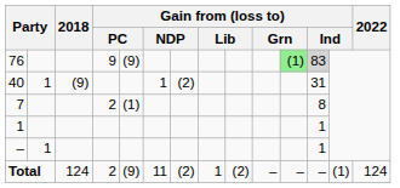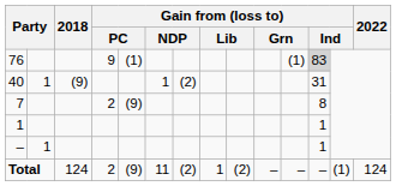76 | column 5: (9) -> (1)
76 | column 11: lightgreen background -> no background
7 | column 5: (1) -> (9)
